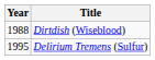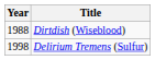Delirium Tremens (Sulfur) | Year: 1995 -> 1998
